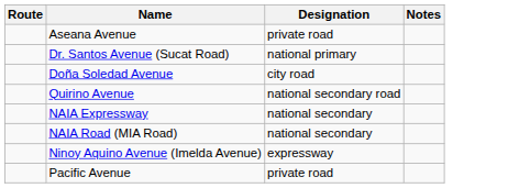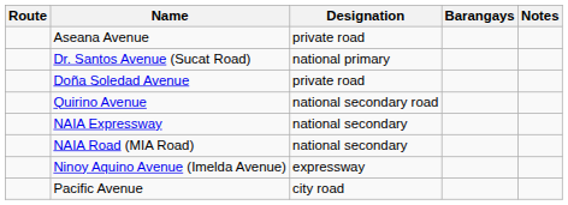+ column: Barangays
Doña Soledad Avenue | Designation: city road -> private road
Pacific Avenue | Designation: private road -> city road
